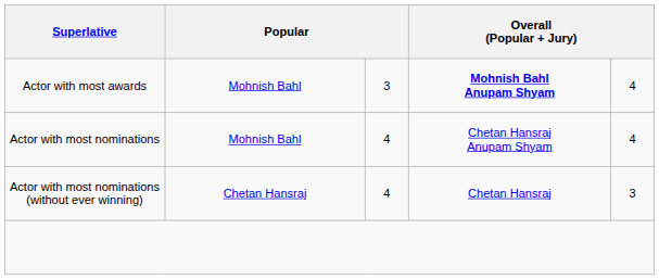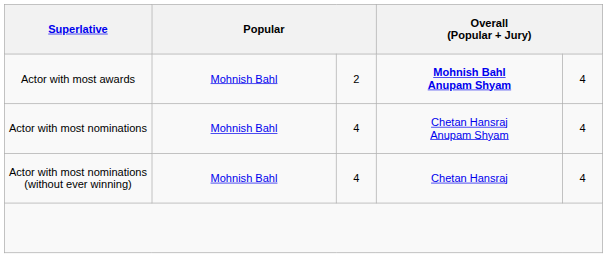Actor with most awards | column 3: 3 -> 2
Actor with most nominations (without ever winning) | column 2: Chetan Hansraj -> Mohnish Bahl
Actor with most nominations (without ever winning) | column 5: 3 -> 4
